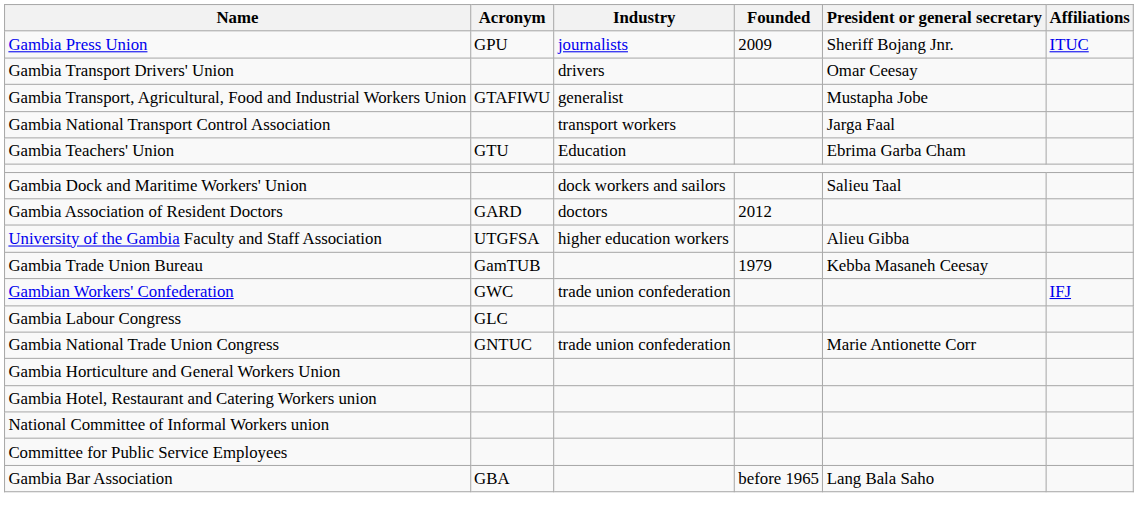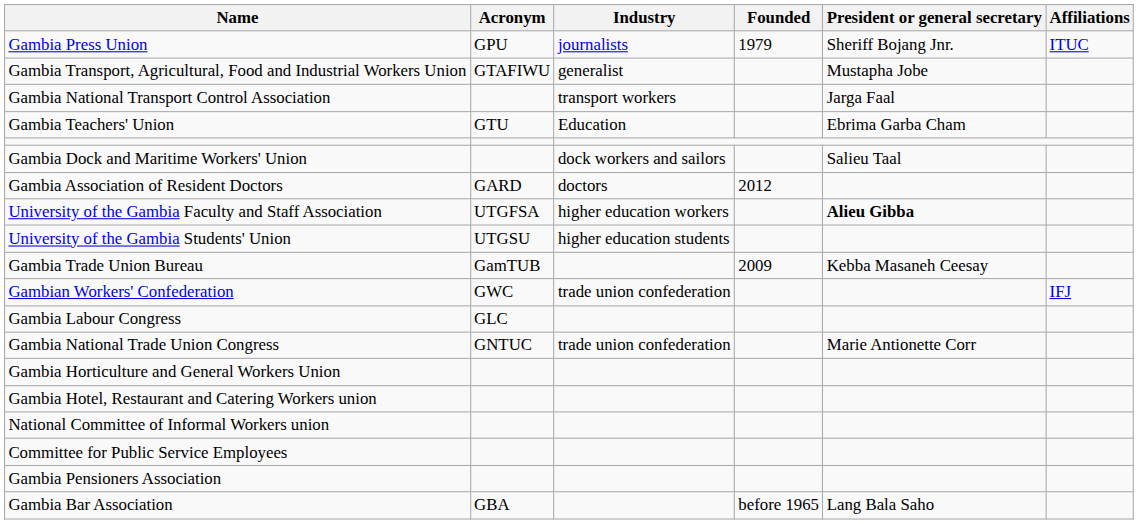Gambia Press Union | Founded: 2009 -> 1979
- row: Gambia Transport Drivers' Union | drivers | Omar Ceesay
University of the Gambia Faculty and Staff Association | President or general secretary: normal -> bold
+ row: University of the Gambia Students' Union | UTGSU | higher education students
Gambia Trade Union Bureau | Founded: 1979 -> 2009
+ row: Gambia Pensioners Association
